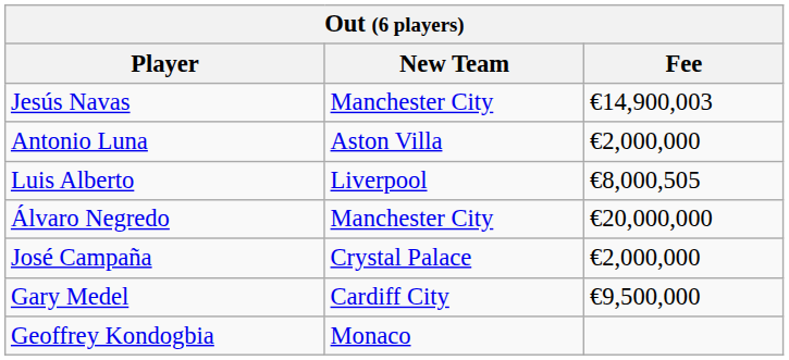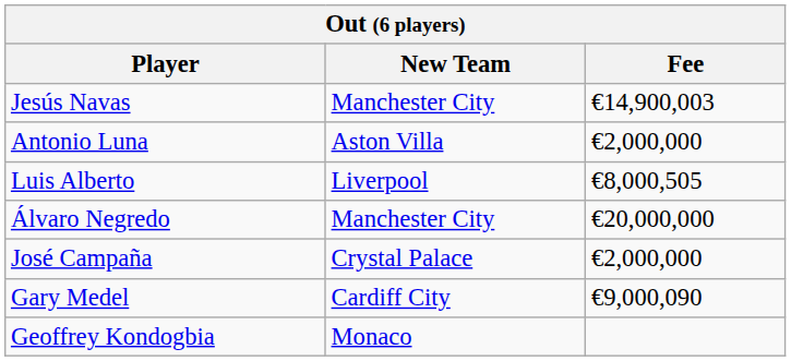Gary Medel | Fee: €9,500,000 -> €9,000,090
